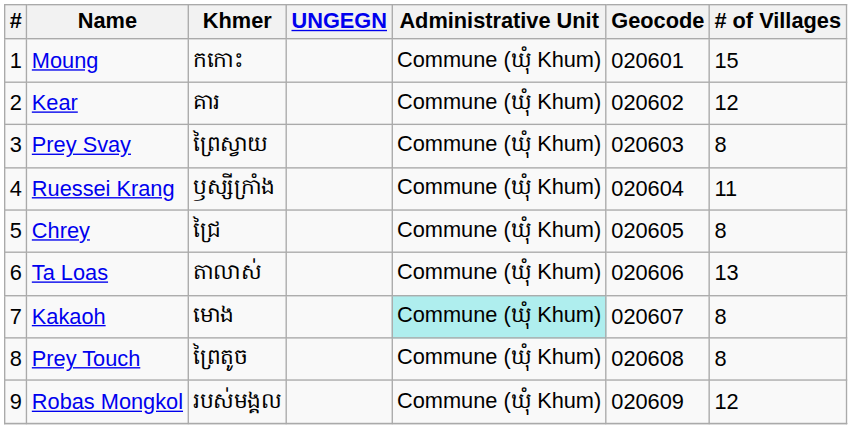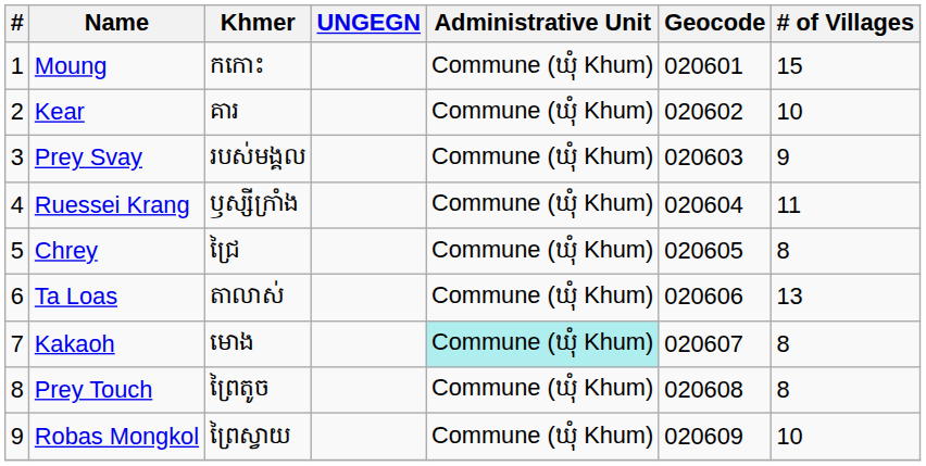Kear | # of Villages: 12 -> 10
Prey Svay | Khmer: ព្រៃស្វាយ -> របស់មង្គល
Prey Svay | # of Villages: 8 -> 9
Robas Mongkol | Khmer: របស់មង្គល -> ព្រៃស្វាយ
Robas Mongkol | # of Villages: 12 -> 10
